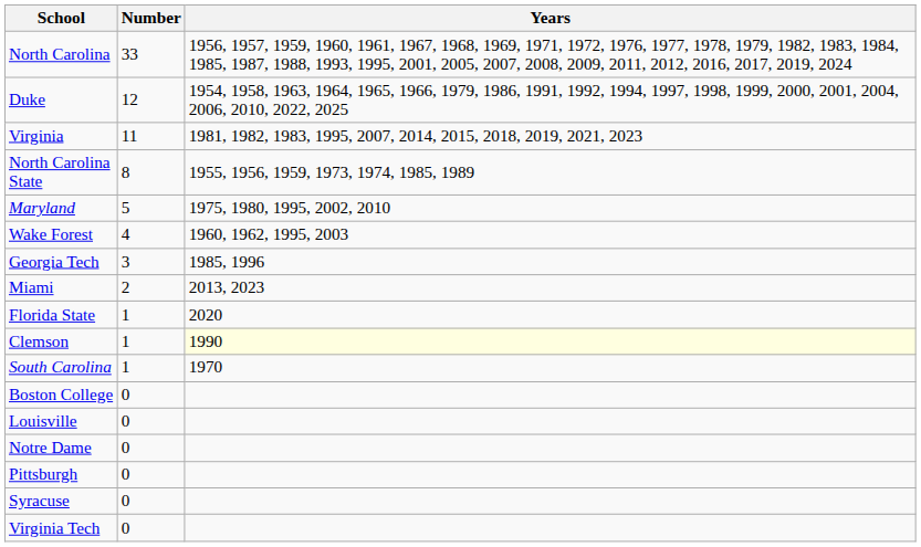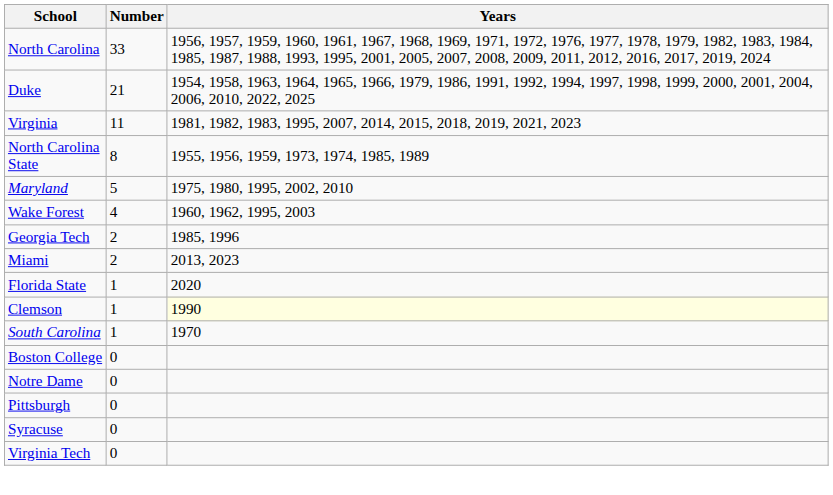Duke | Number: 12 -> 21
Georgia Tech | Number: 3 -> 2
- row: Louisville | 0
